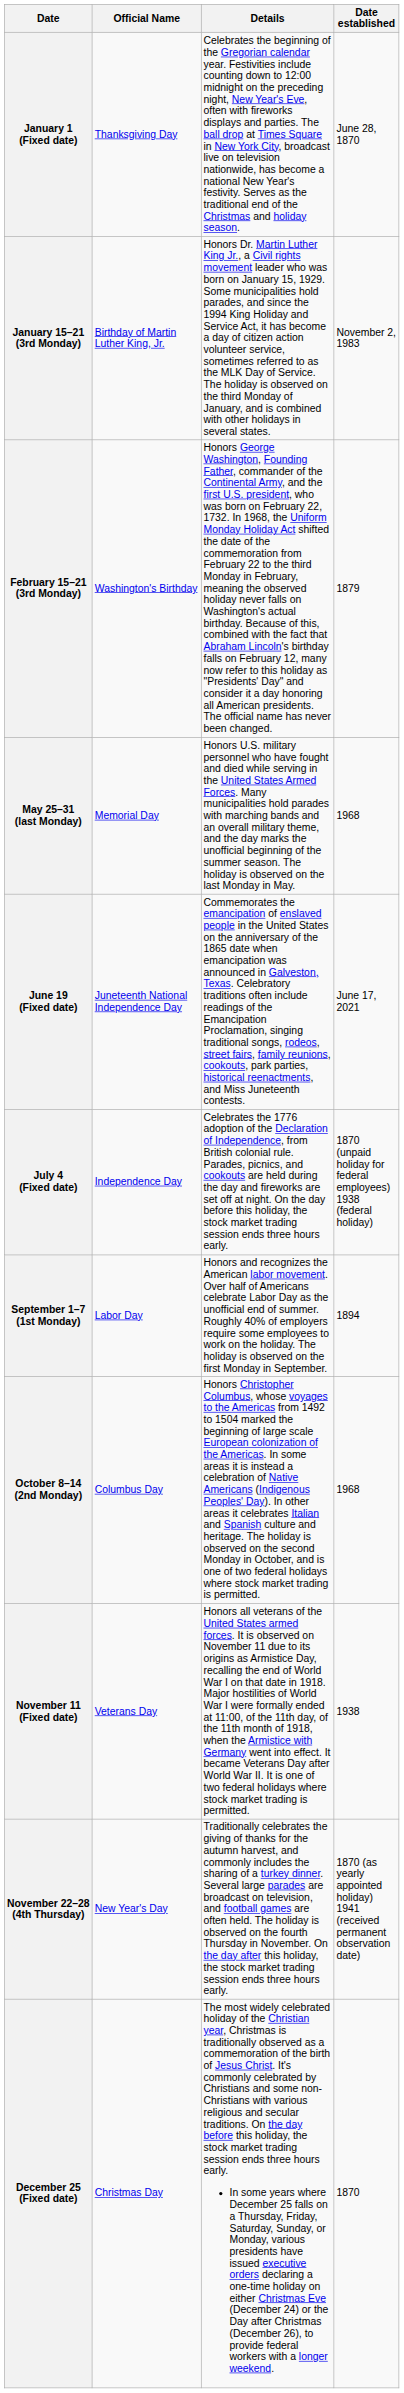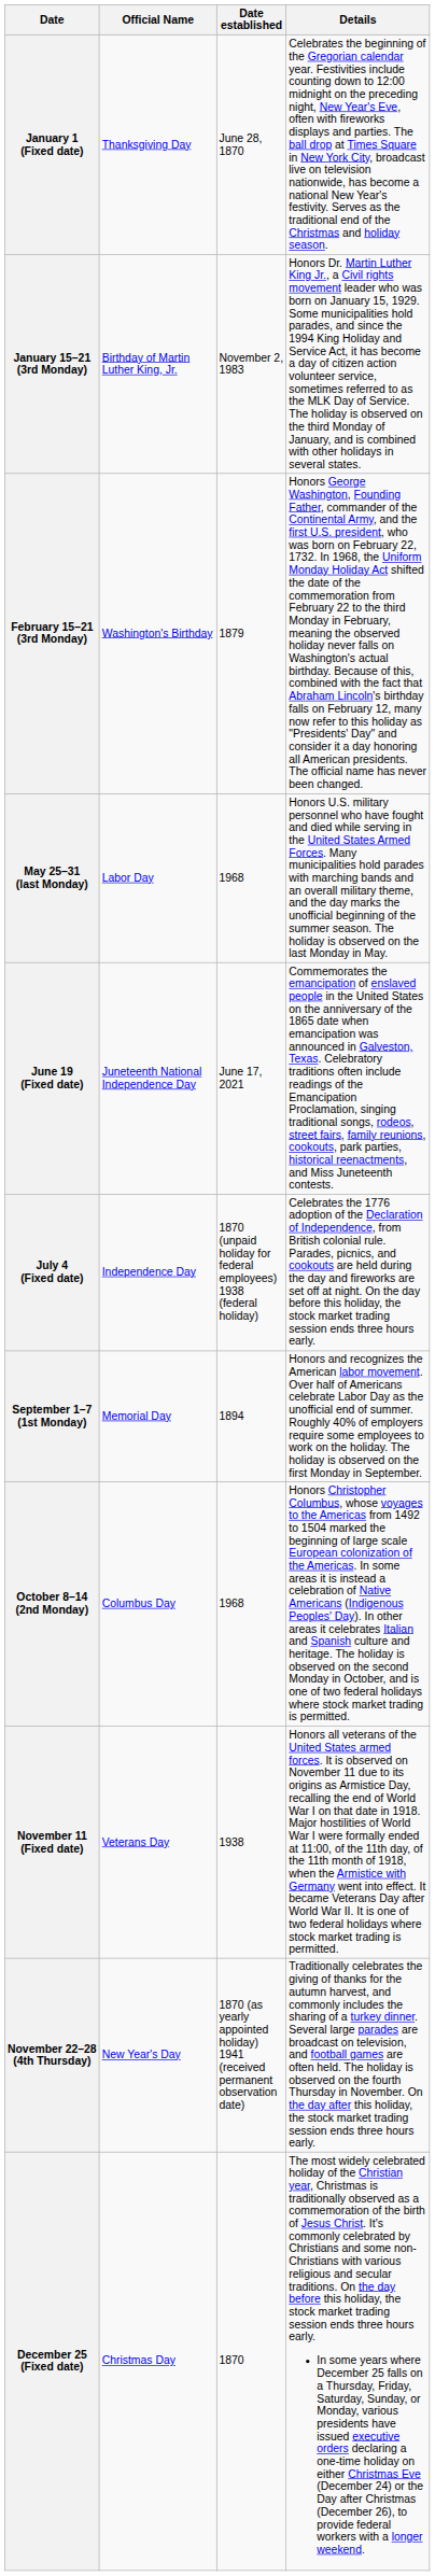columns swapped: Date established <-> Details
May 25–31 (last Monday) | Official Name: Memorial Day -> Labor Day
September 1–7 (1st Monday) | Official Name: Labor Day -> Memorial Day
